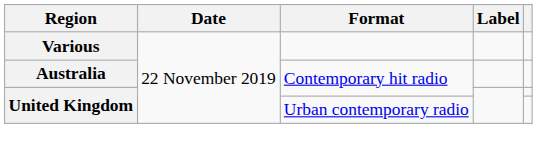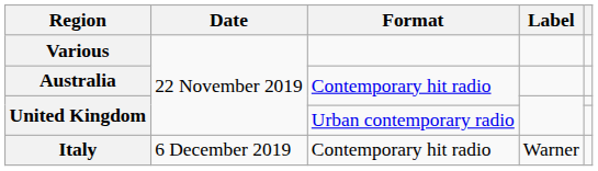+ row: Italy | 6 December 2019 | Contemporary hit radio | Warner
